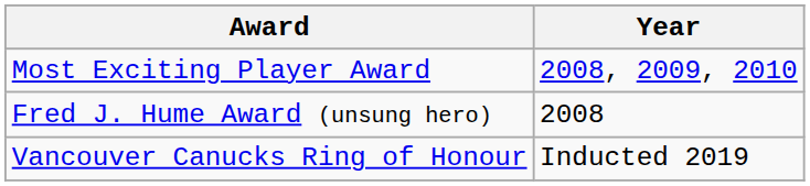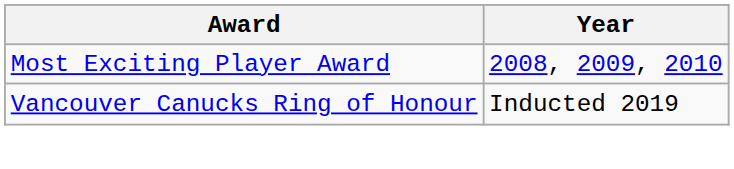- row: Fred J. Hume Award (unsung hero) | 2008
